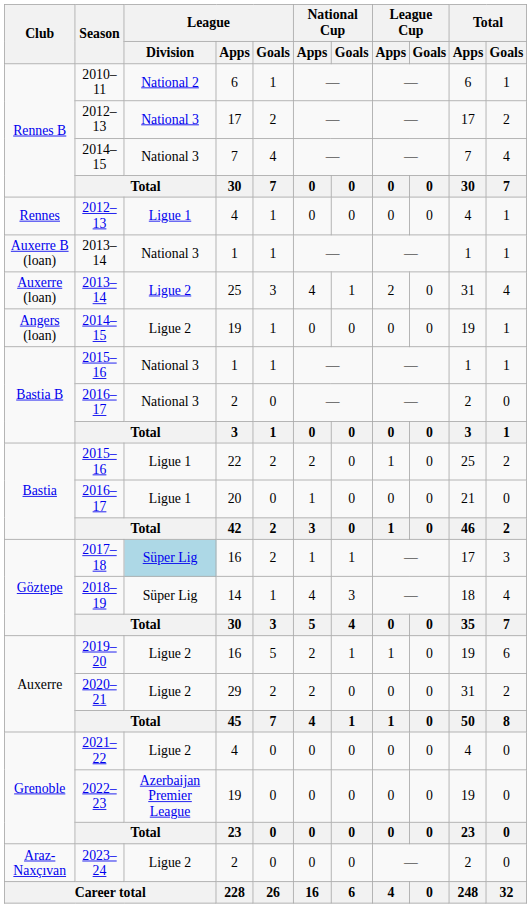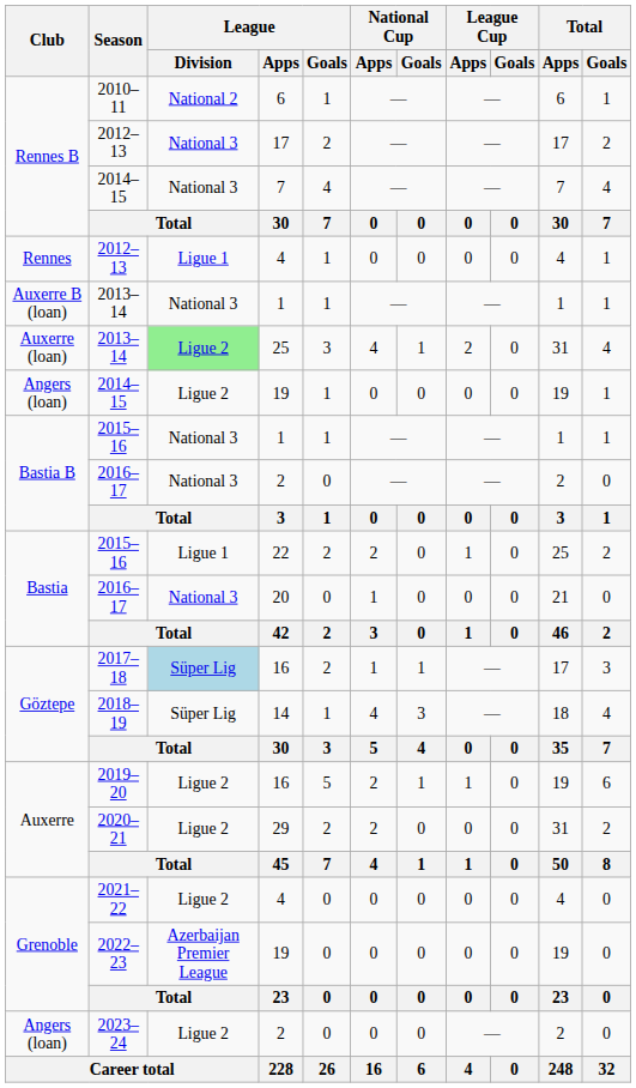2013–14 / 25 | League / Division: no background -> lightgreen background
2016–17 / 20 | League / Division: Ligue 1 -> National 3
2023–24 | Club: Araz-Naxçıvan -> Angers (loan)
